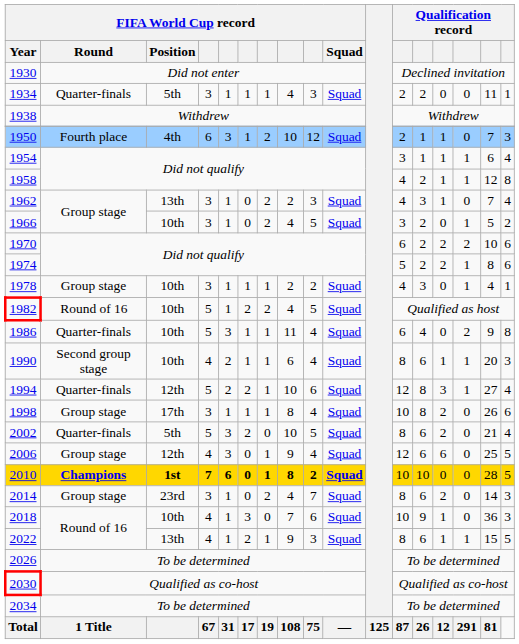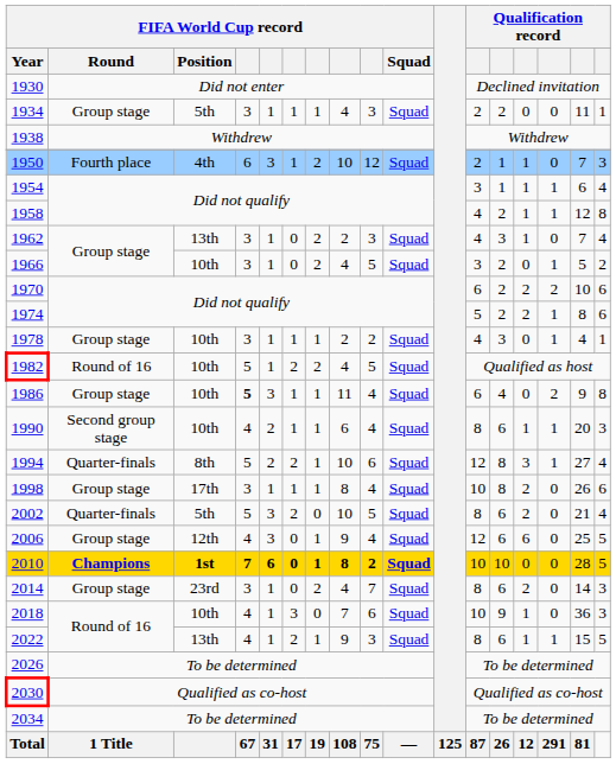1934 | FIFA World Cup record / Round: Quarter-finals -> Group stage
1986 | FIFA World Cup record / Round: Quarter-finals -> Group stage
1986 | column 4: normal -> bold
1994 | FIFA World Cup record / Position: 12th -> 8th
